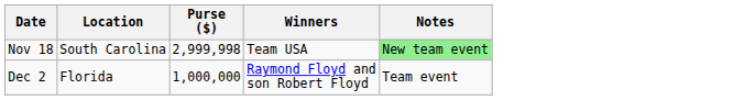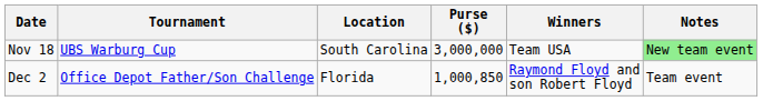+ column: Tournament | UBS Warburg Cup | Office Depot Father/Son Challenge
Nov 18 | Purse ($): 2,999,998 -> 3,000,000
Dec 2 | Purse ($): 1,000,000 -> 1,000,850
